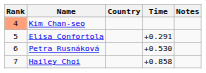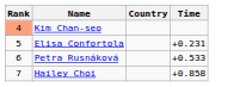- column: Notes
Elisa Confortola | Time: +0.291 -> +0.231
Petra Rusnáková | Time: +0.530 -> +0.533
